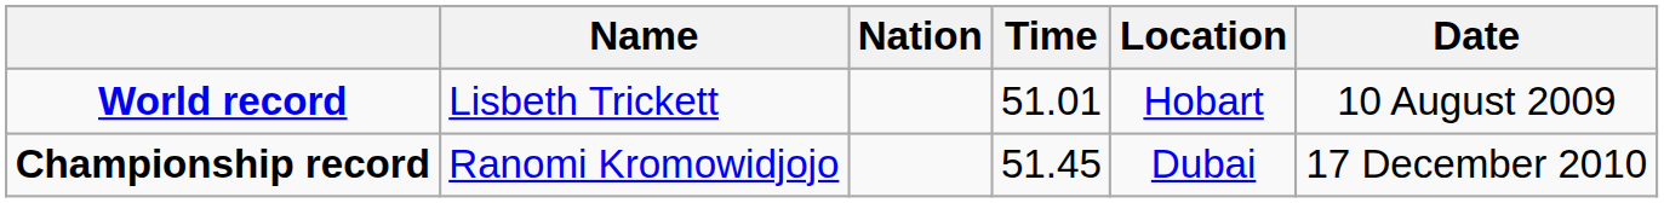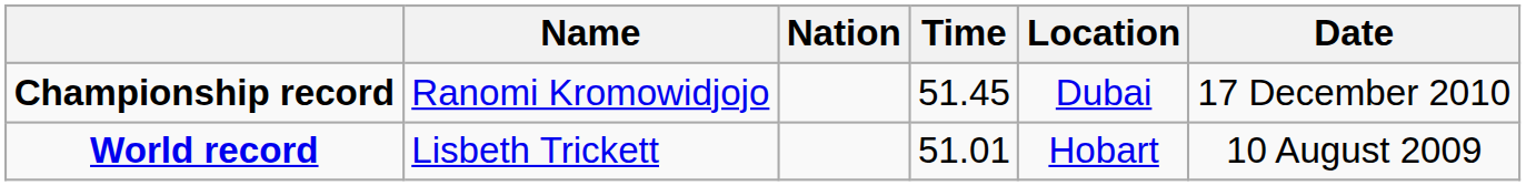rows swapped: World record <-> Championship record
